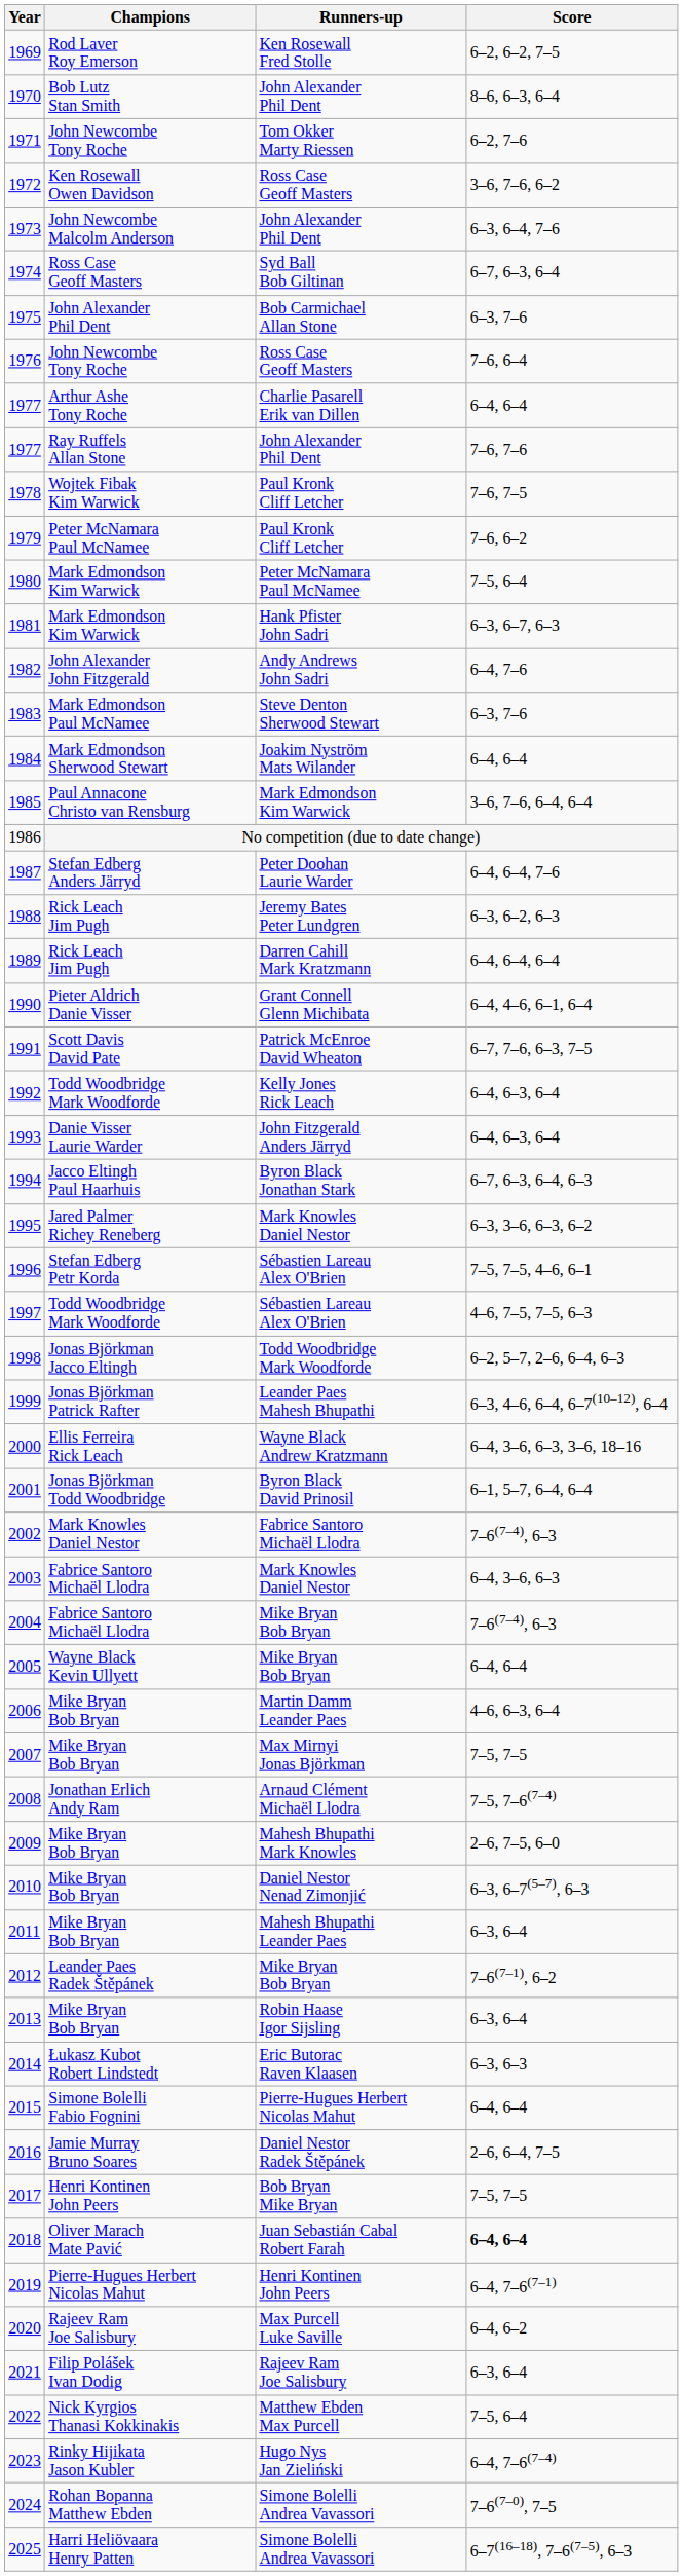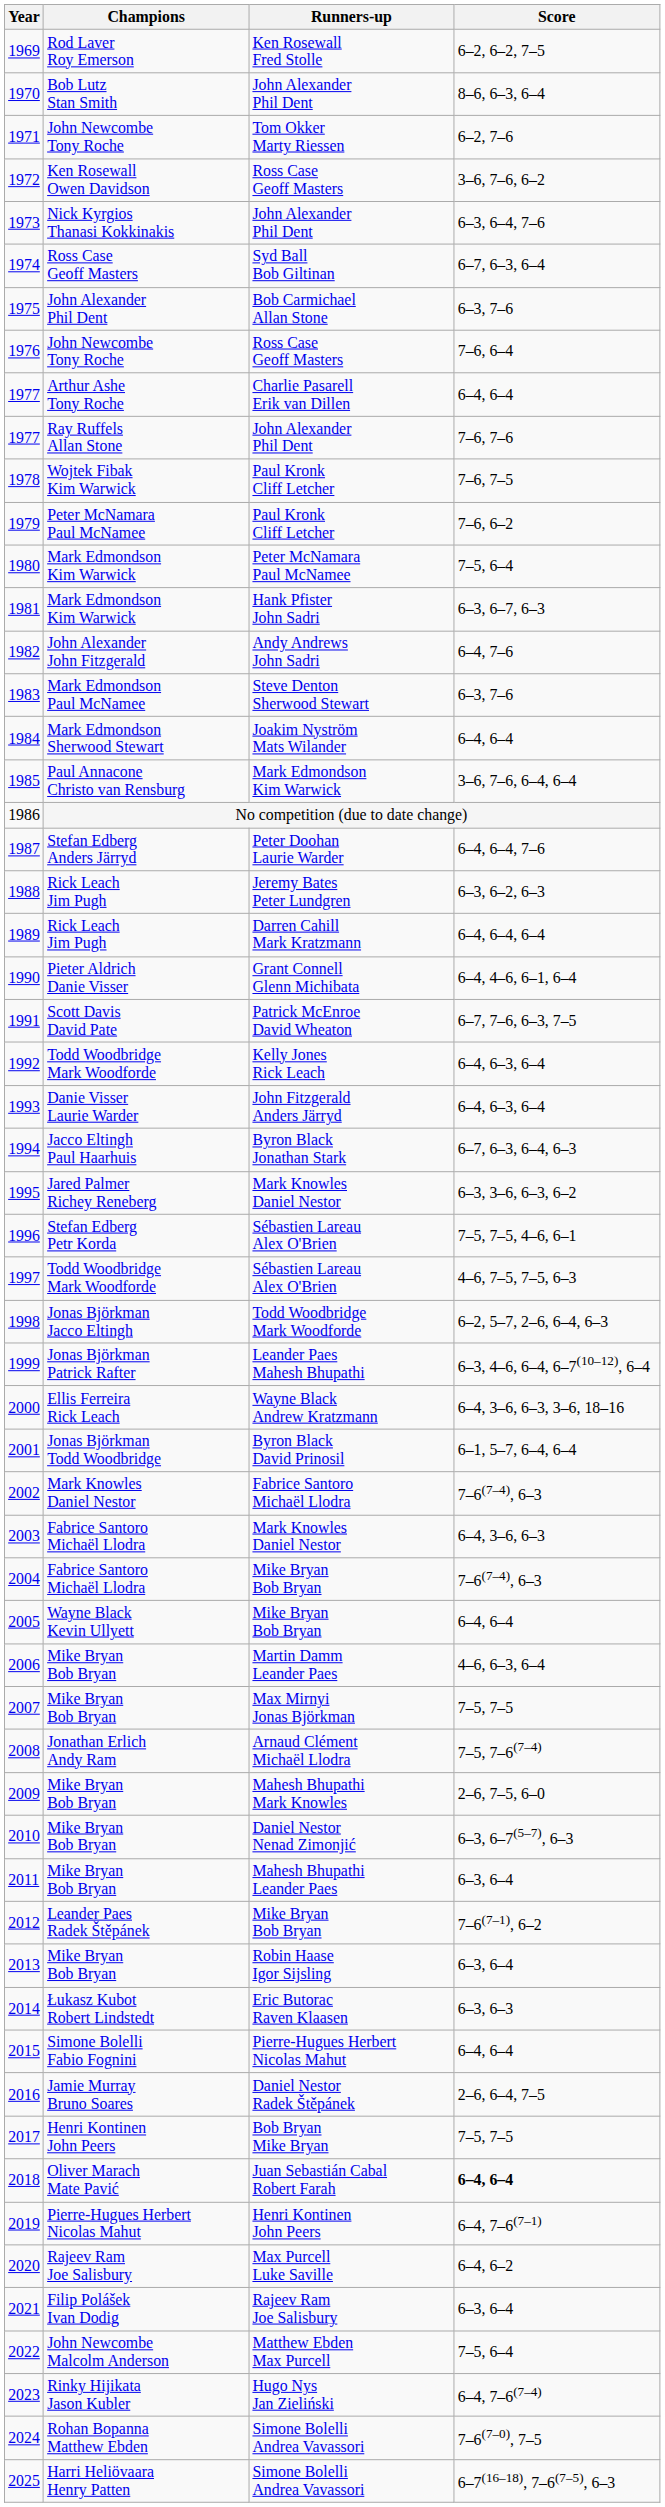1973 | Champions: John Newcombe Malcolm Anderson -> Nick Kyrgios Thanasi Kokkinakis
2022 | Champions: Nick Kyrgios Thanasi Kokkinakis -> John Newcombe Malcolm Anderson
